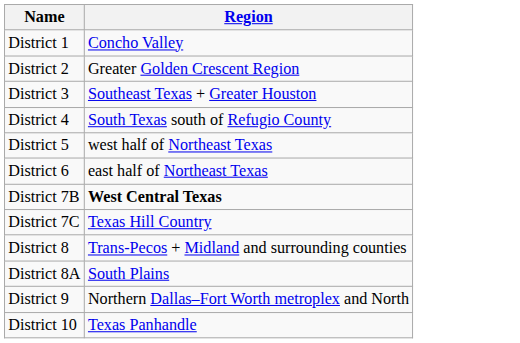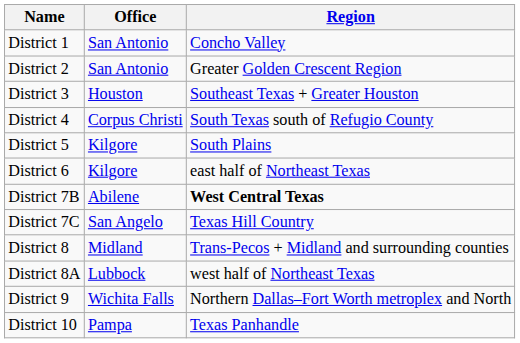+ column: Office | San Antonio | San Antonio | Houston | Corpus Christi | Kilgore | Kilgore | Abilene | San Angelo | Midland | Lubbock | Wichita Falls | Pampa
District 5 | Region: west half of Northeast Texas -> South Plains
District 8A | Region: South Plains -> west half of Northeast Texas
